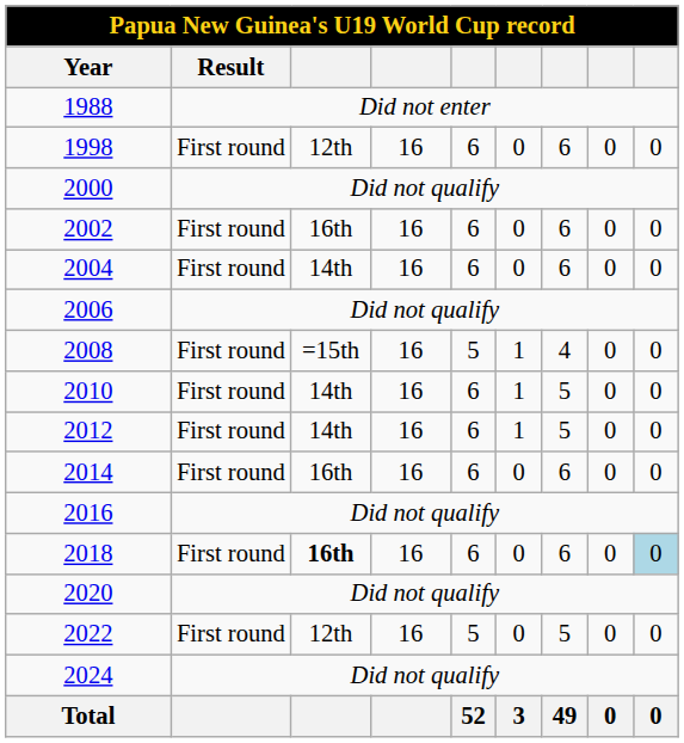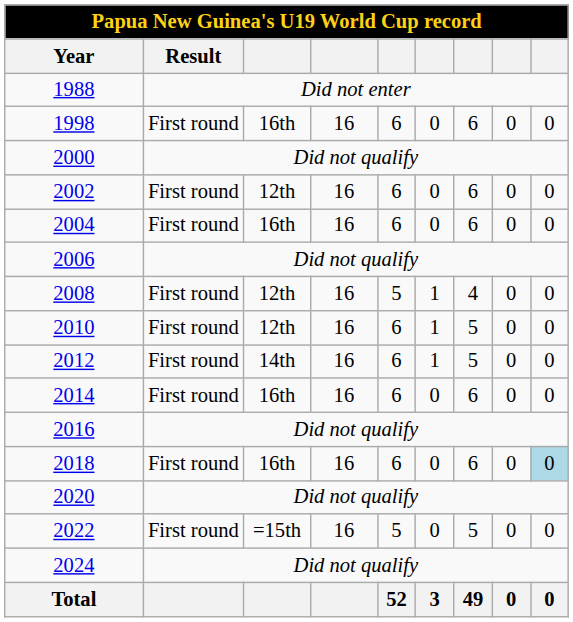1998 | column 3: 12th -> 16th
2002 | column 3: 16th -> 12th
2004 | column 3: 14th -> 16th
2008 | column 3: =15th -> 12th
2010 | column 3: 14th -> 12th
2018 | column 3: bold -> normal
2022 | column 3: 12th -> =15th
